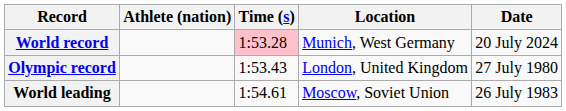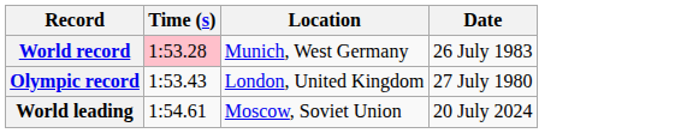- column: Athlete (nation)
World record | Date: 20 July 2024 -> 26 July 1983
World leading | Date: 26 July 1983 -> 20 July 2024
